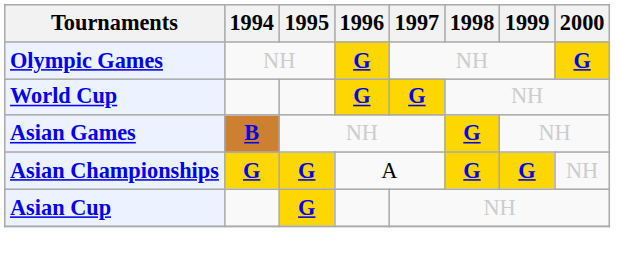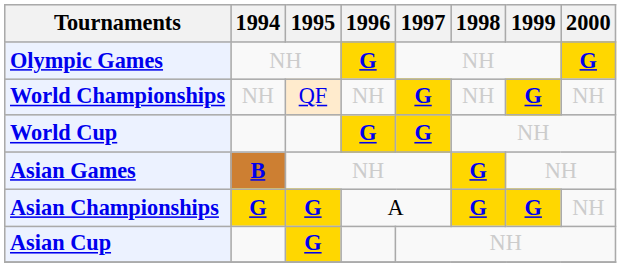+ row: World Championships | NH | QF | NH | G | NH | G | NH
